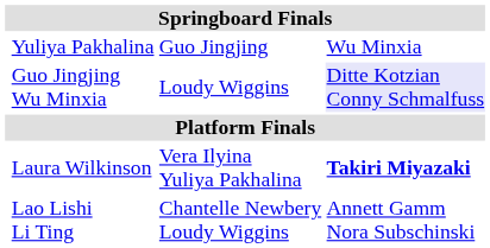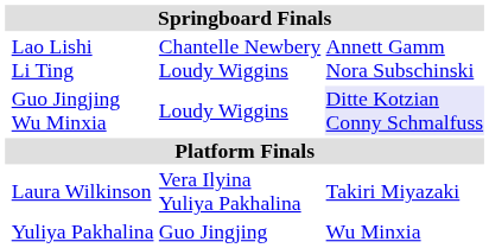rows swapped: Yuliya Pakhalina <-> Lao Lishi Li Ting
Laura Wilkinson | column 4: bold -> normal
